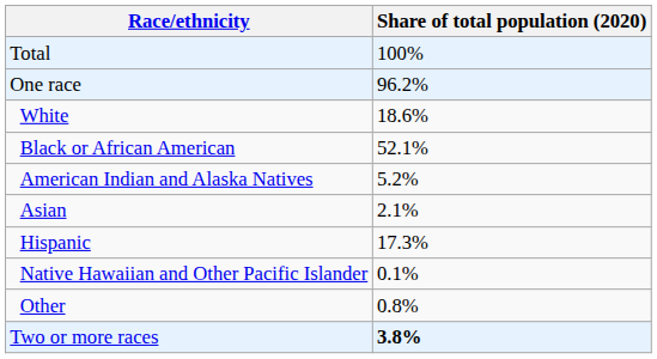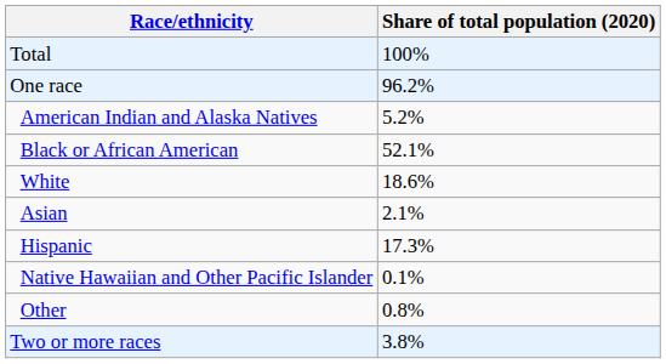rows swapped: White <-> American Indian and Alaska Natives
Two or more races | Share of total population (2020): bold -> normal
